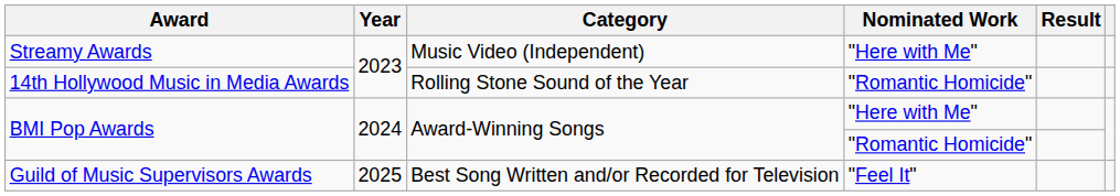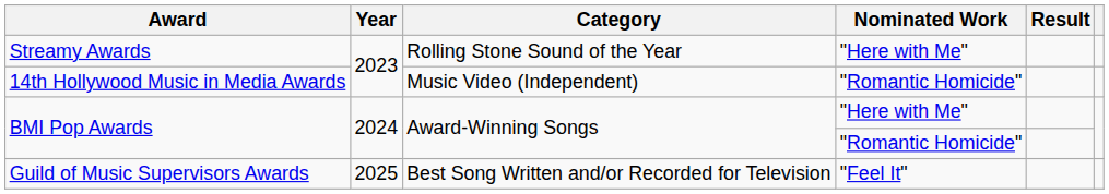Streamy Awards | Category: Music Video (Independent) -> Rolling Stone Sound of the Year
14th Hollywood Music in Media Awards | Category: Rolling Stone Sound of the Year -> Music Video (Independent)
